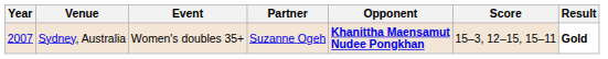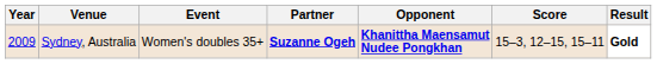Sydney, Australia | Year: 2007 -> 2009
Sydney, Australia | Partner: normal -> bold
